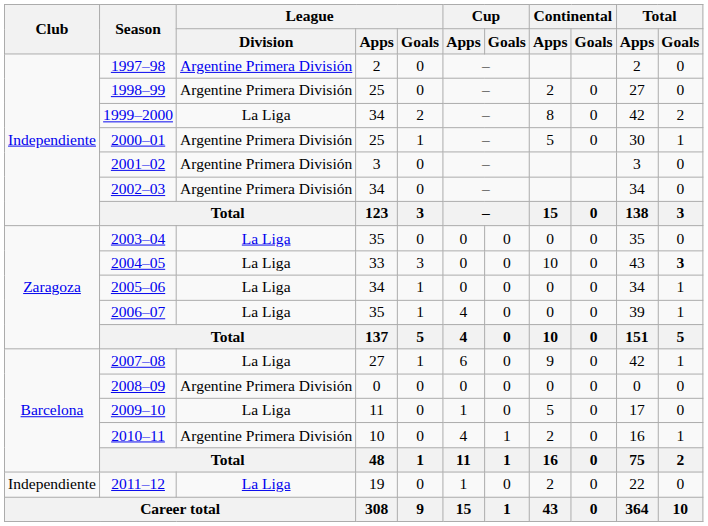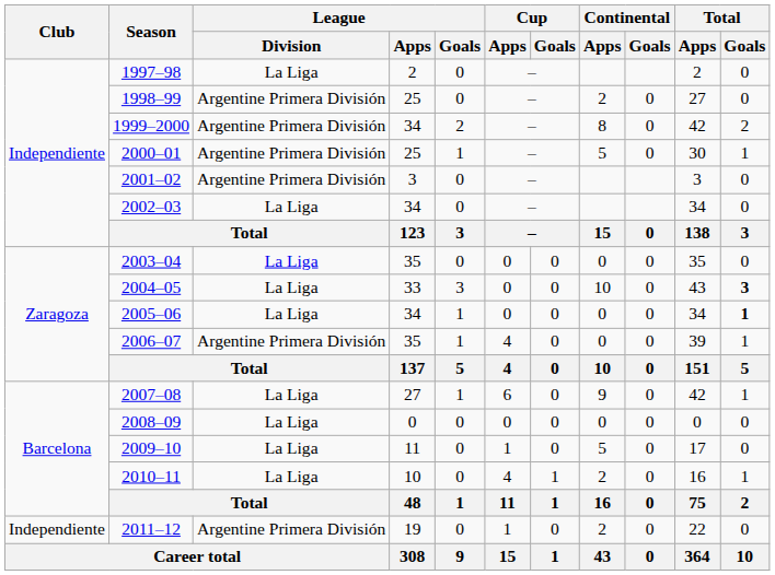1997–98 | League / Division: Argentine Primera División -> La Liga
1999–2000 | League / Division: La Liga -> Argentine Primera División
2002–03 | League / Division: Argentine Primera División -> La Liga
2005–06 | Total / Goals: normal -> bold
2006–07 | League / Division: La Liga -> Argentine Primera División
2008–09 | League / Division: Argentine Primera División -> La Liga
2010–11 | League / Division: Argentine Primera División -> La Liga
2011–12 | League / Division: La Liga -> Argentine Primera División
